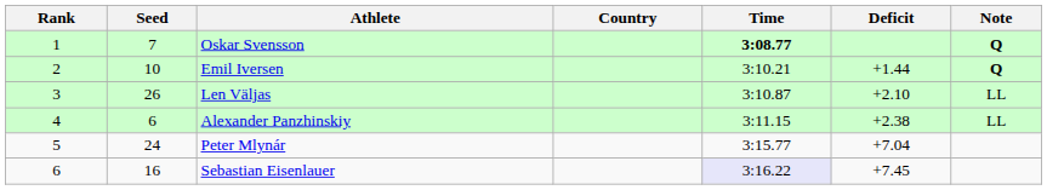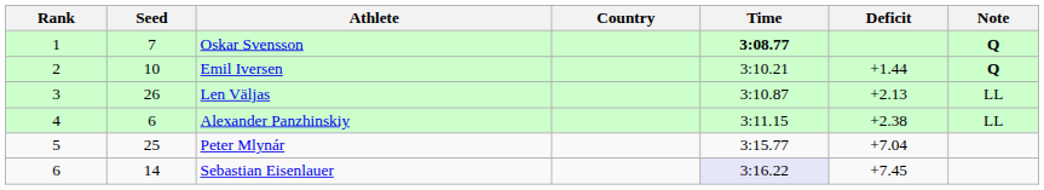Len Väljas | Deficit: +2.10 -> +2.13
Peter Mlynár | Seed: 24 -> 25
Sebastian Eisenlauer | Seed: 16 -> 14
